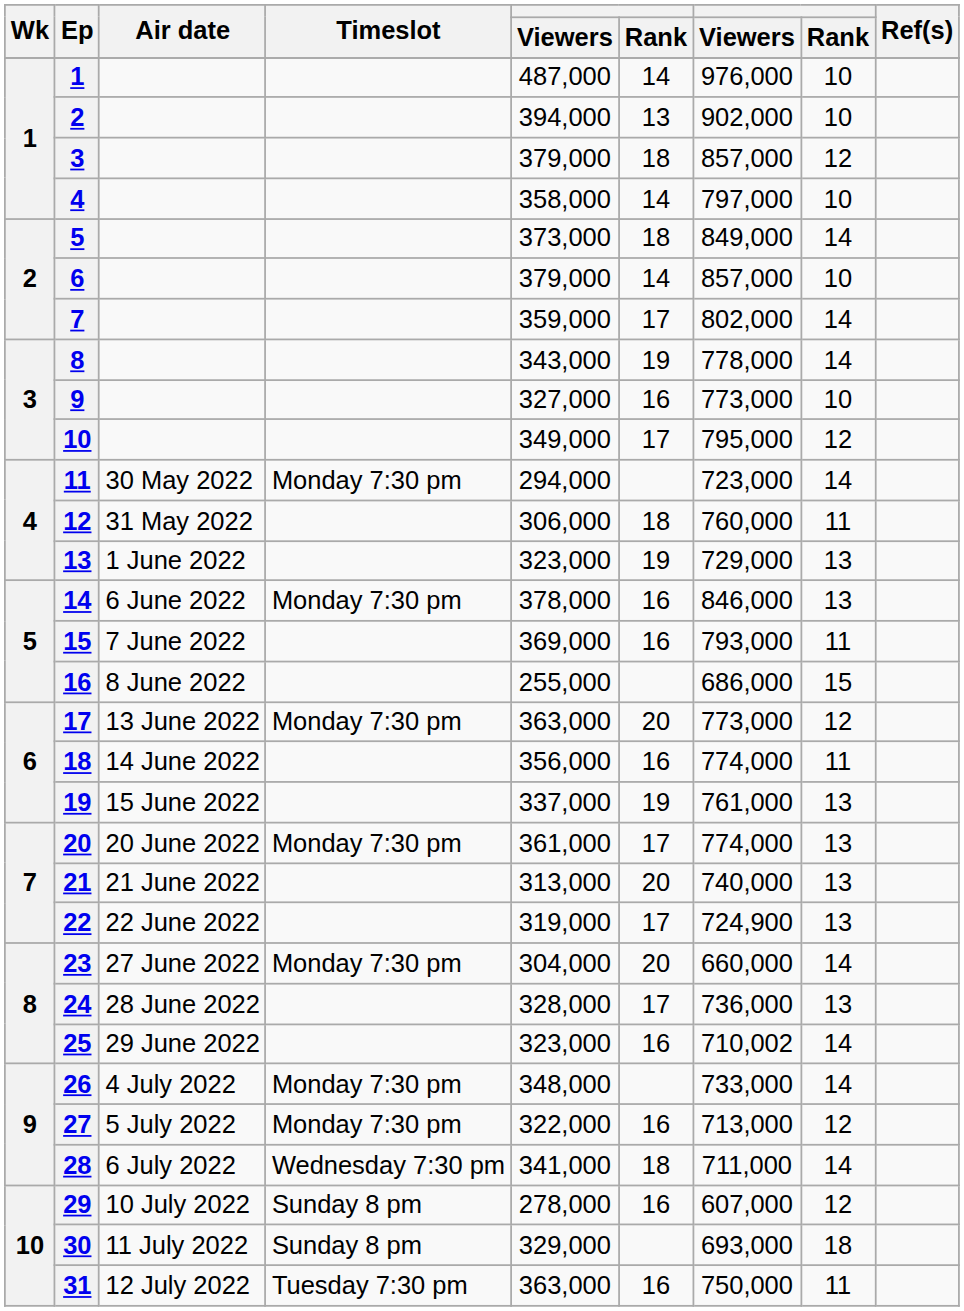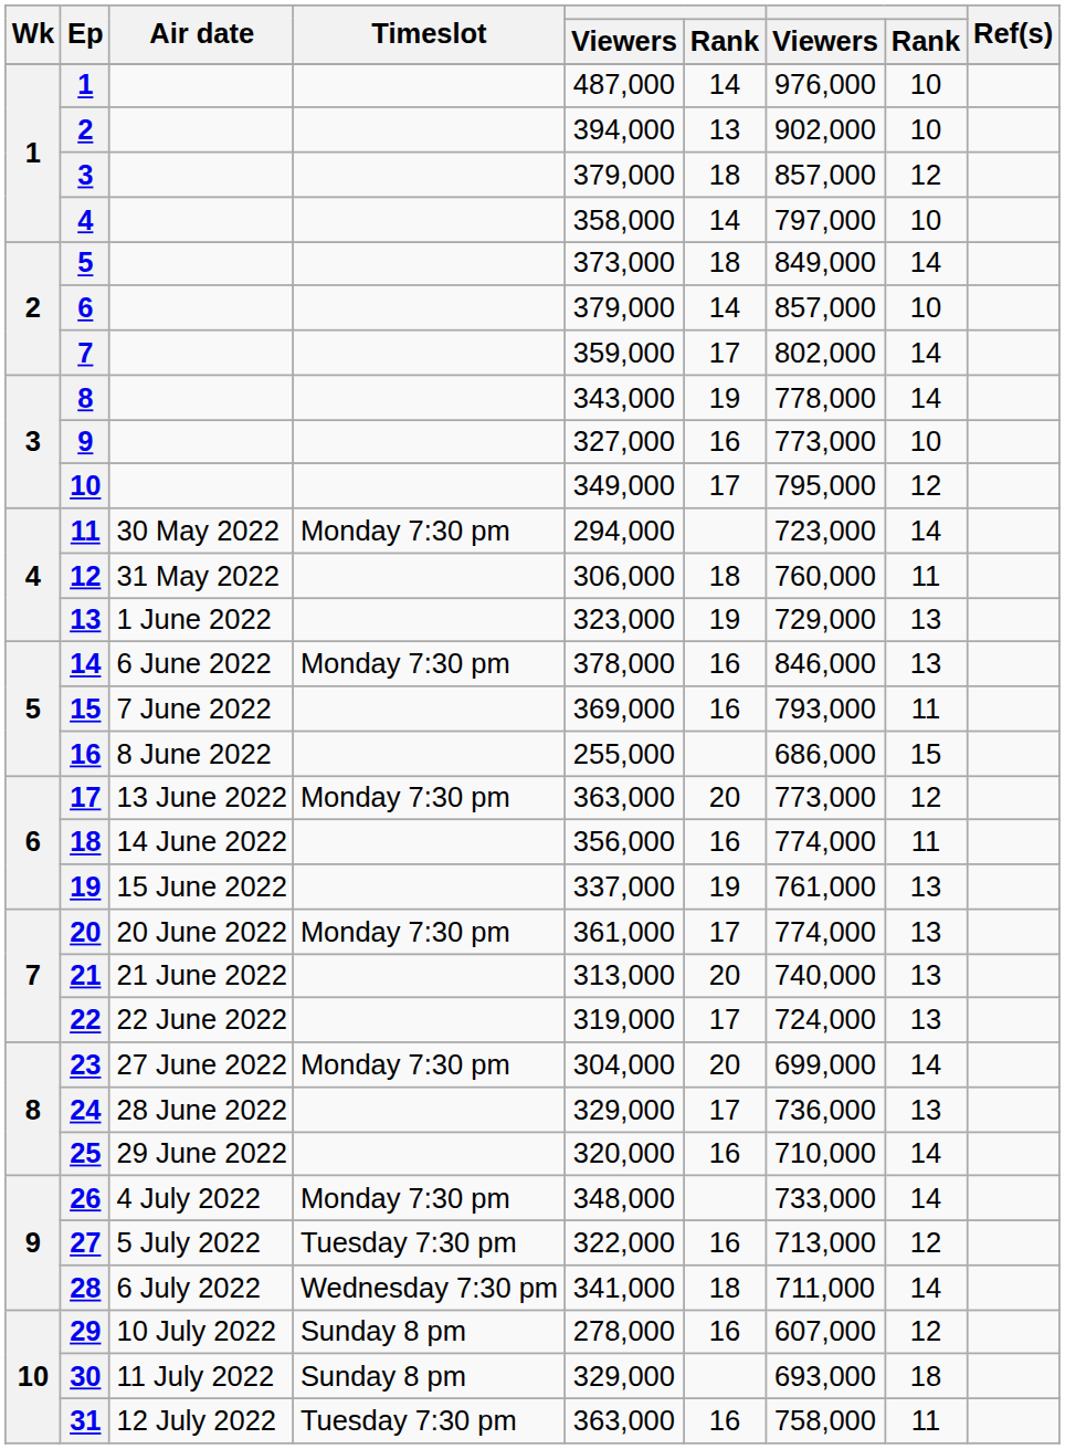22 | column 7: 724,900 -> 724,000
23 | column 7: 660,000 -> 699,000
24 | column 5: 328,000 -> 329,000
25 | column 5: 323,000 -> 320,000
25 | column 7: 710,002 -> 710,000
27 | Timeslot: Monday 7:30 pm -> Tuesday 7:30 pm
31 | column 7: 750,000 -> 758,000
